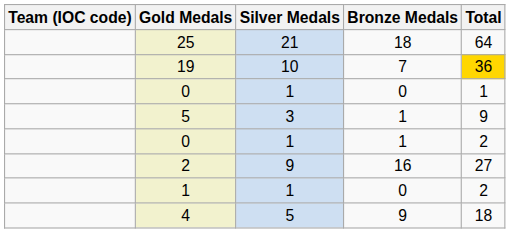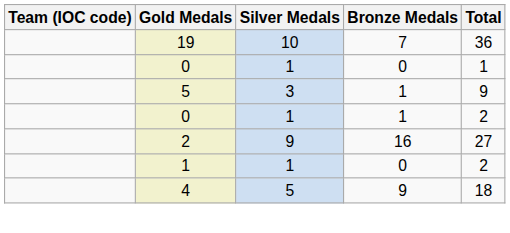- row: 25 | 21 | 18 | 64
19 | Total: gold background -> no background
